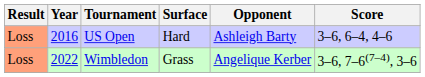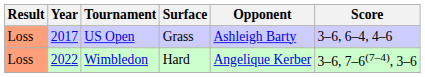US Open | Year: 2016 -> 2017
US Open | Surface: Hard -> Grass
Wimbledon | Surface: Grass -> Hard
